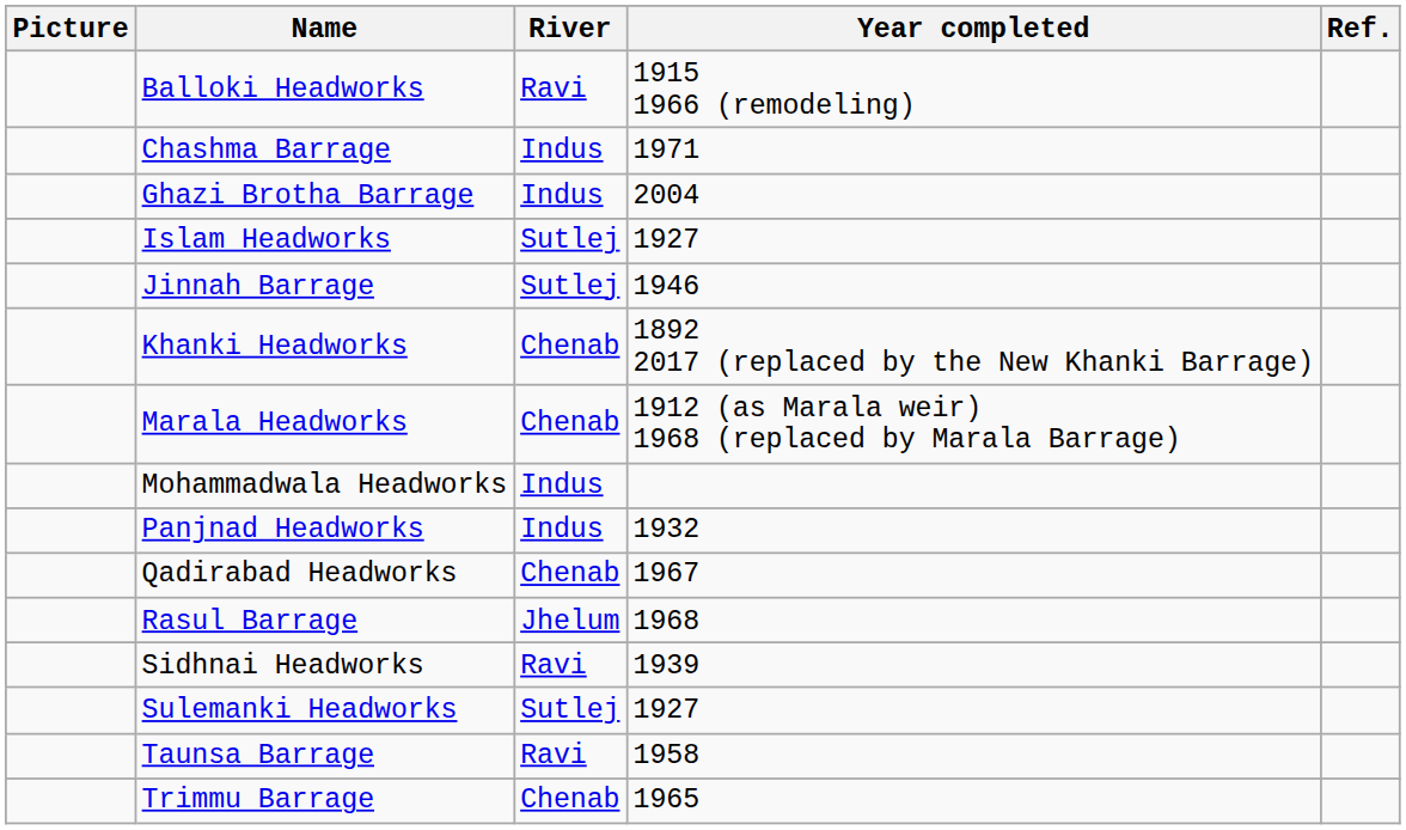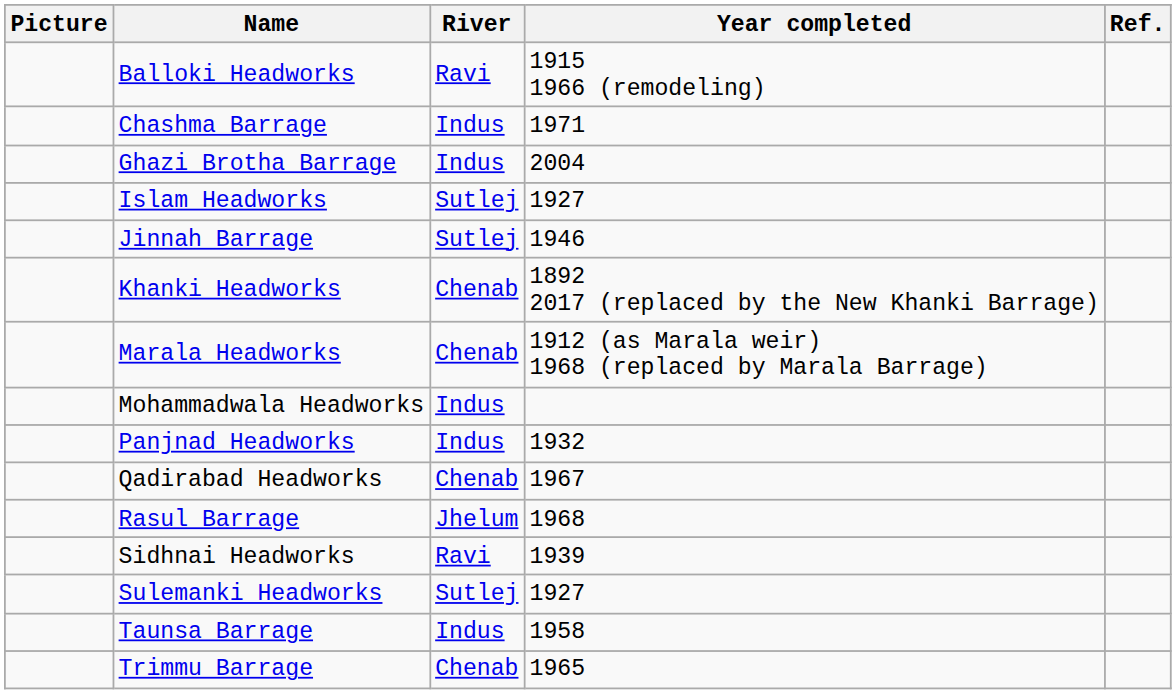Taunsa Barrage | River: Ravi -> Indus
